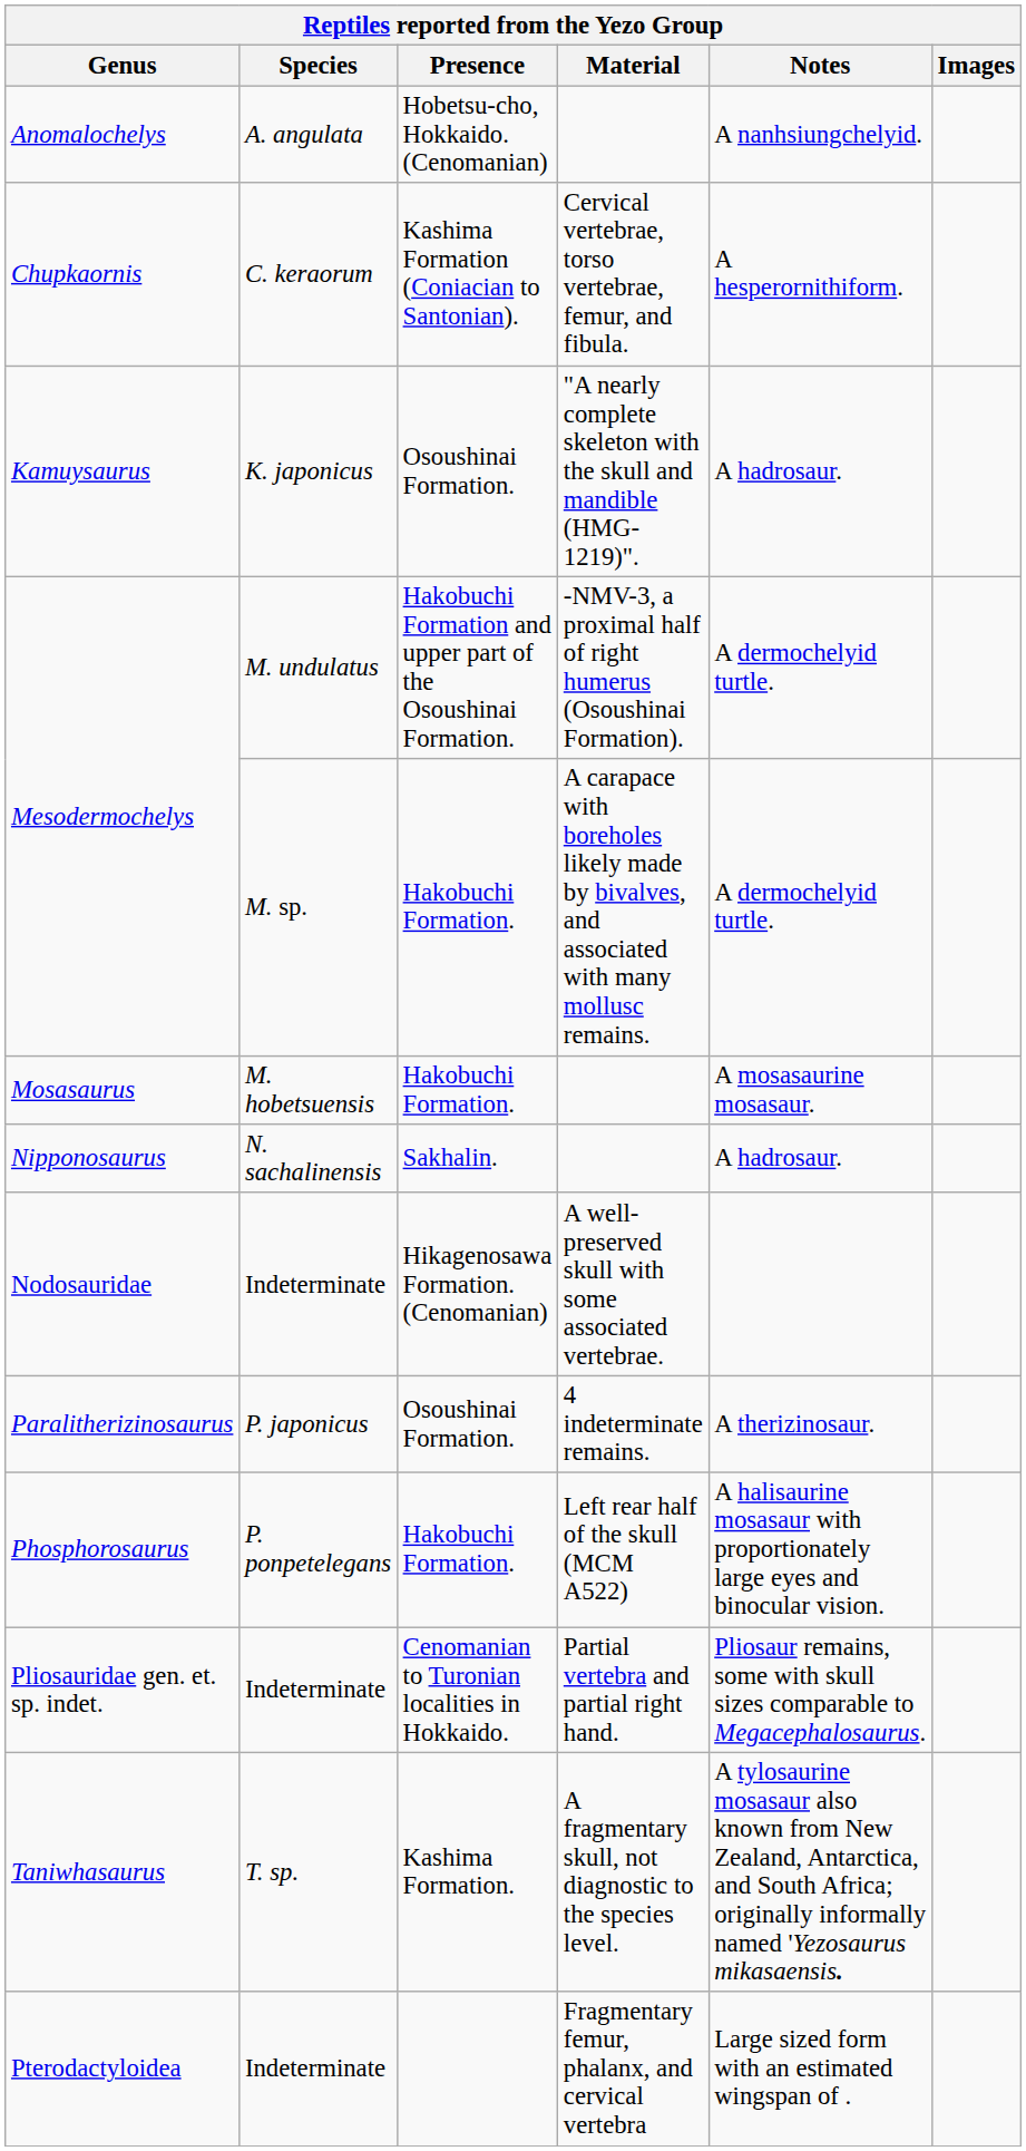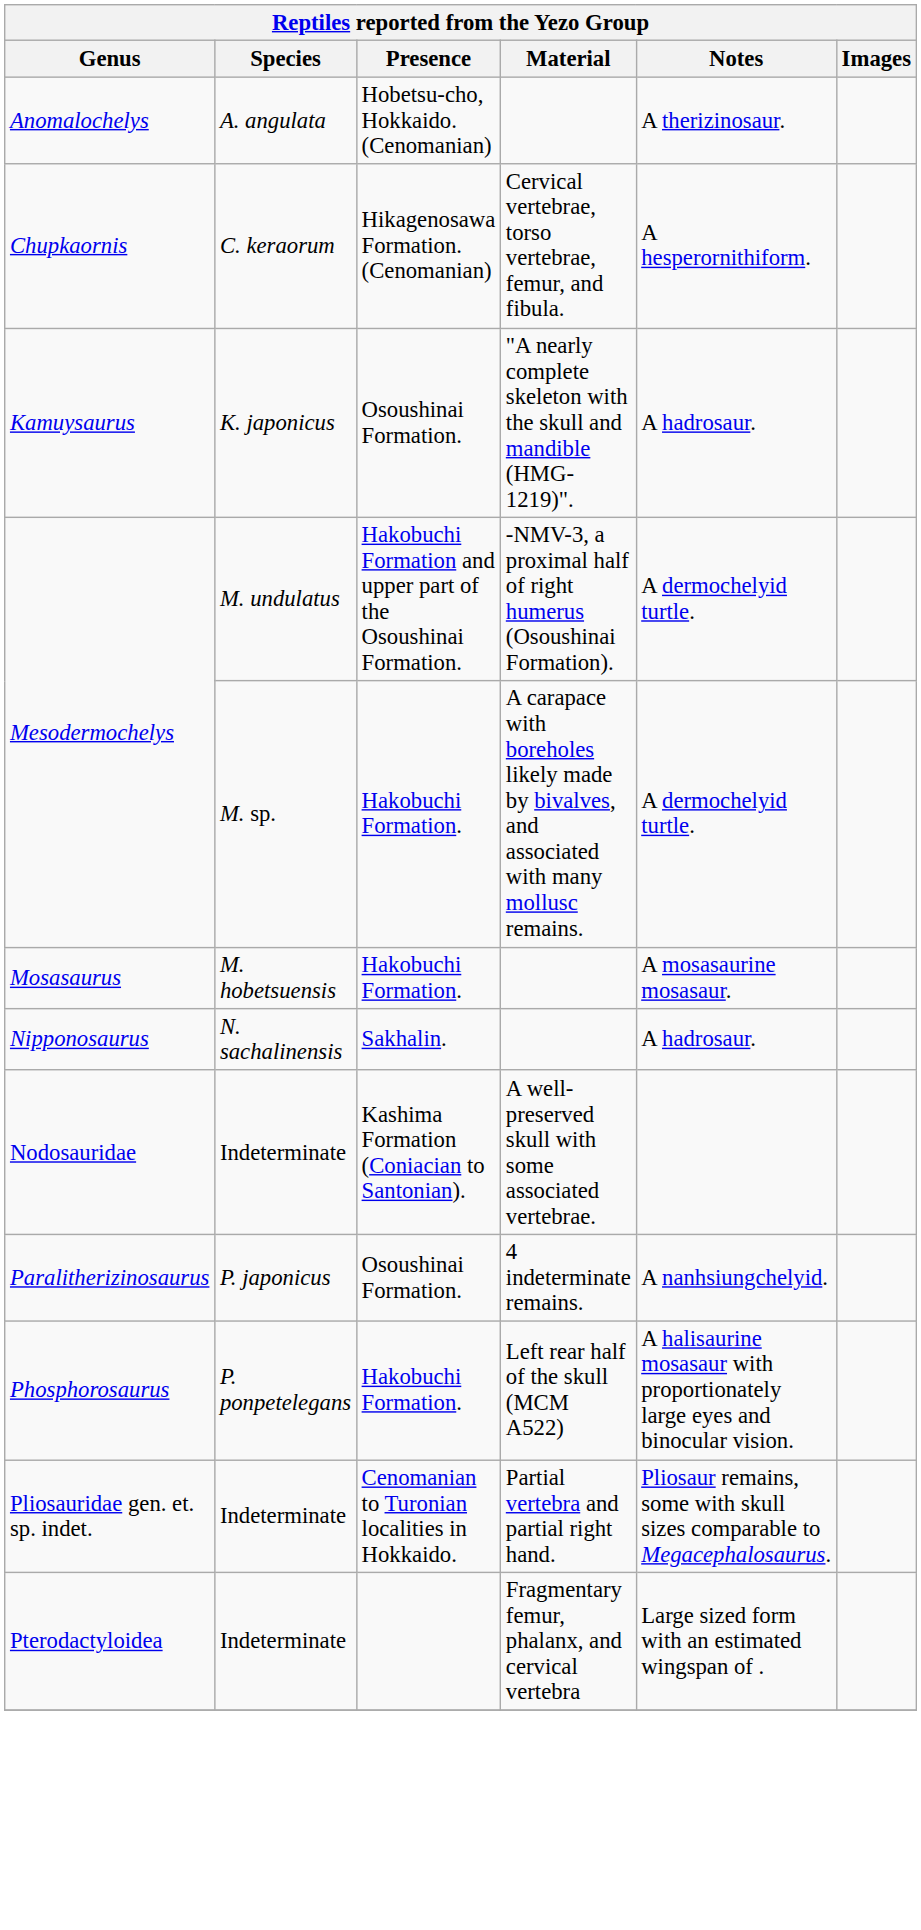Anomalochelys | Notes: A nanhsiungchelyid. -> A therizinosaur.
Chupkaornis | Presence: Kashima Formation (Coniacian to Santonian). -> Hikagenosawa Formation. (Cenomanian)
Nodosauridae | Presence: Hikagenosawa Formation. (Cenomanian) -> Kashima Formation (Coniacian to Santonian).
Paralitherizinosaurus | Notes: A therizinosaur. -> A nanhsiungchelyid.
- row: Taniwhasaurus | T. sp. | Kashima Formation. | A fragmentary skull, not diagnostic to the species level. | A tylosaurine mosasaur also known from New Zealand, Antarctica, and South Africa; originally informally named 'Yezosaurus mikasaensis.
